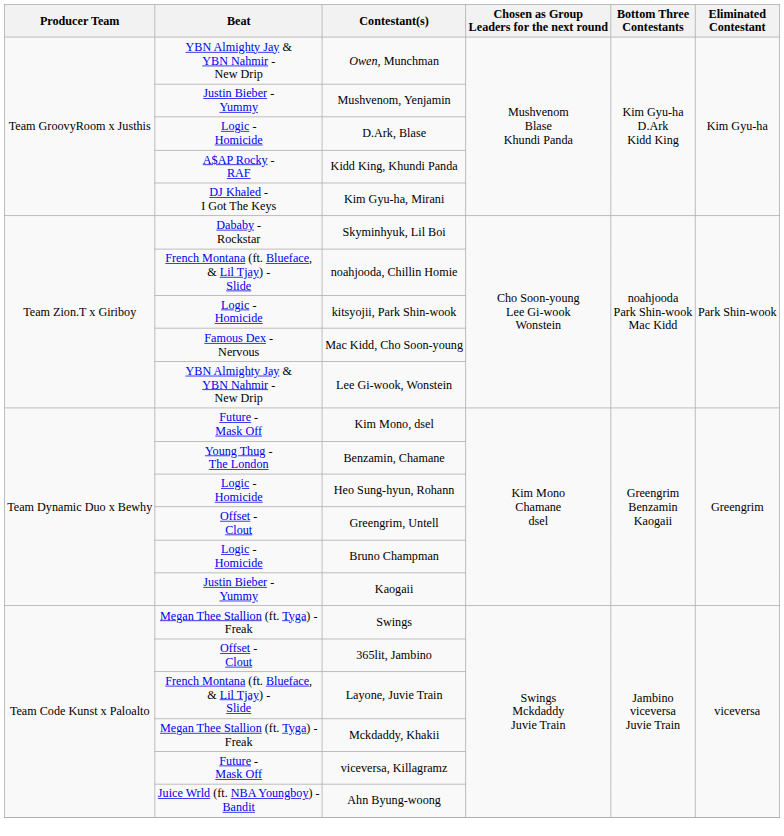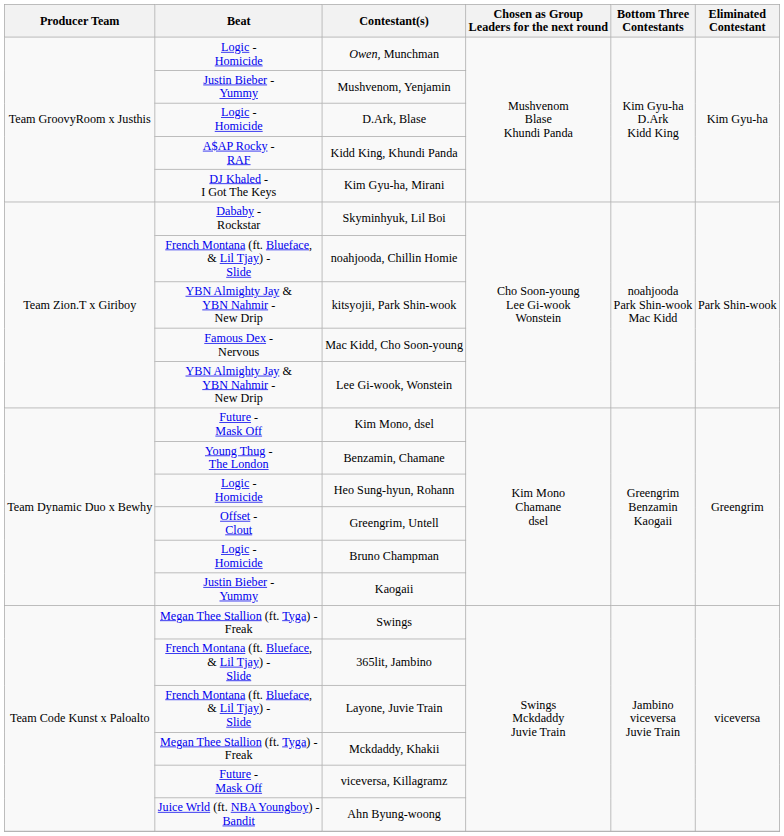Owen, Munchman | Beat: YBN Almighty Jay & YBN Nahmir - New Drip -> Logic - Homicide
kitsyojii, Park Shin-wook | Beat: Logic - Homicide -> YBN Almighty Jay & YBN Nahmir - New Drip
365lit, Jambino | Beat: Offset - Clout -> French Montana (ft. Blueface, & Lil Tjay) - Slide
